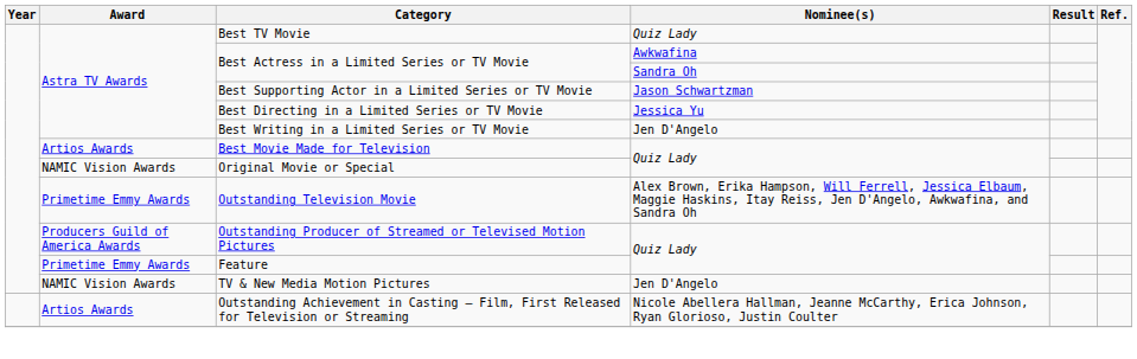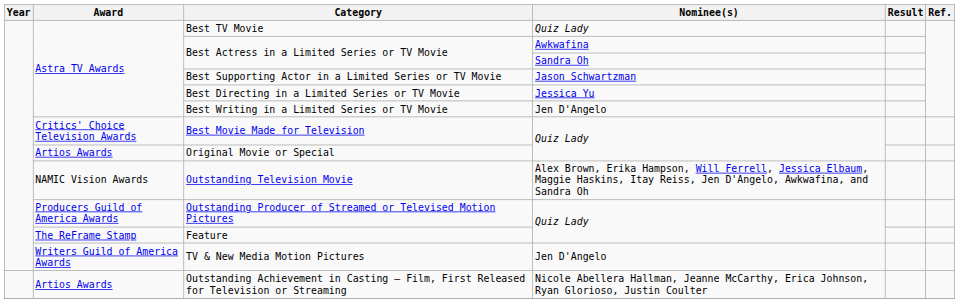Best Movie Made for Television | Award: Artios Awards -> Critics' Choice Television Awards
Original Movie or Special | Award: NAMIC Vision Awards -> Artios Awards
Outstanding Television Movie | Award: Primetime Emmy Awards -> NAMIC Vision Awards
Feature | Award: Primetime Emmy Awards -> The ReFrame Stamp
TV & New Media Motion Pictures | Award: NAMIC Vision Awards -> Writers Guild of America Awards
